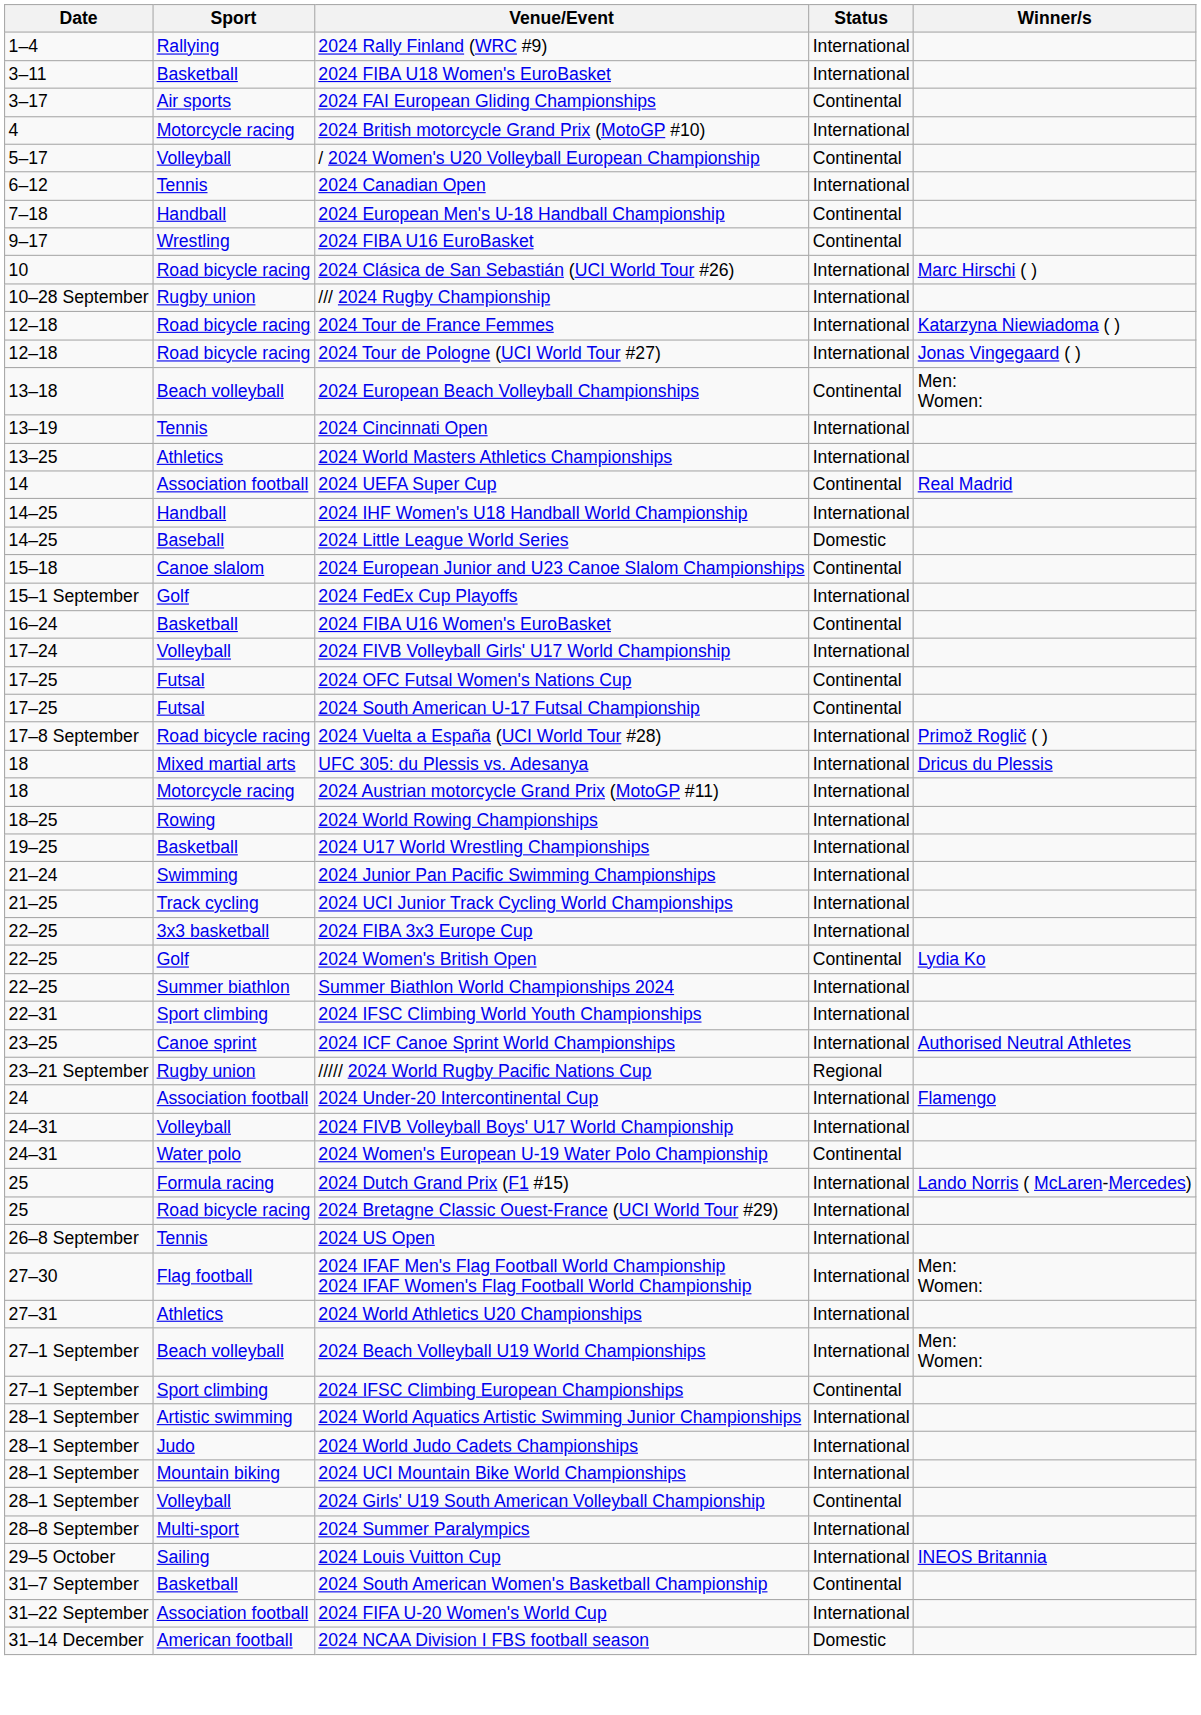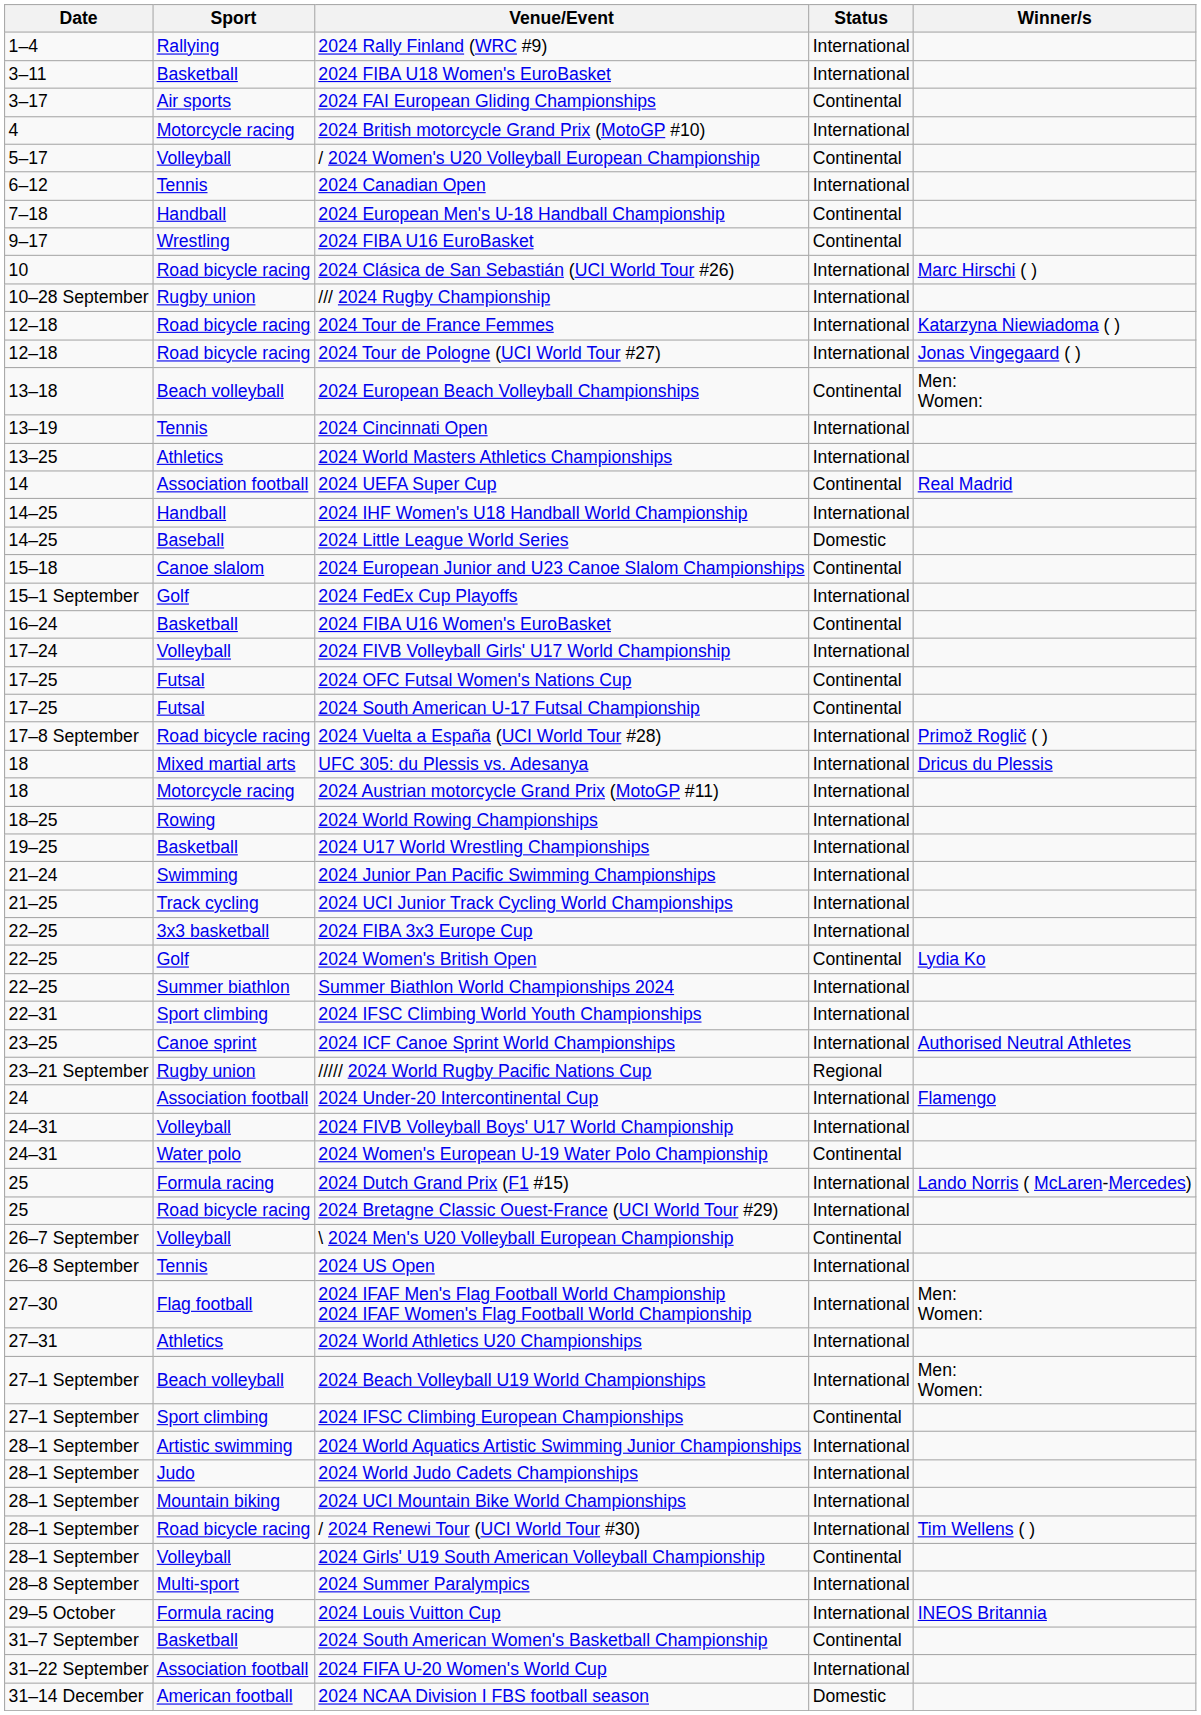+ row: 26–7 September | Volleyball | \ 2024 Men's U20 Volleyball European Championship | Continental
+ row: 28–1 September | Road bicycle racing | / 2024 Renewi Tour (UCI World Tour #30) | International | Tim Wellens ( )
2024 Louis Vuitton Cup | Sport: Sailing -> Formula racing
